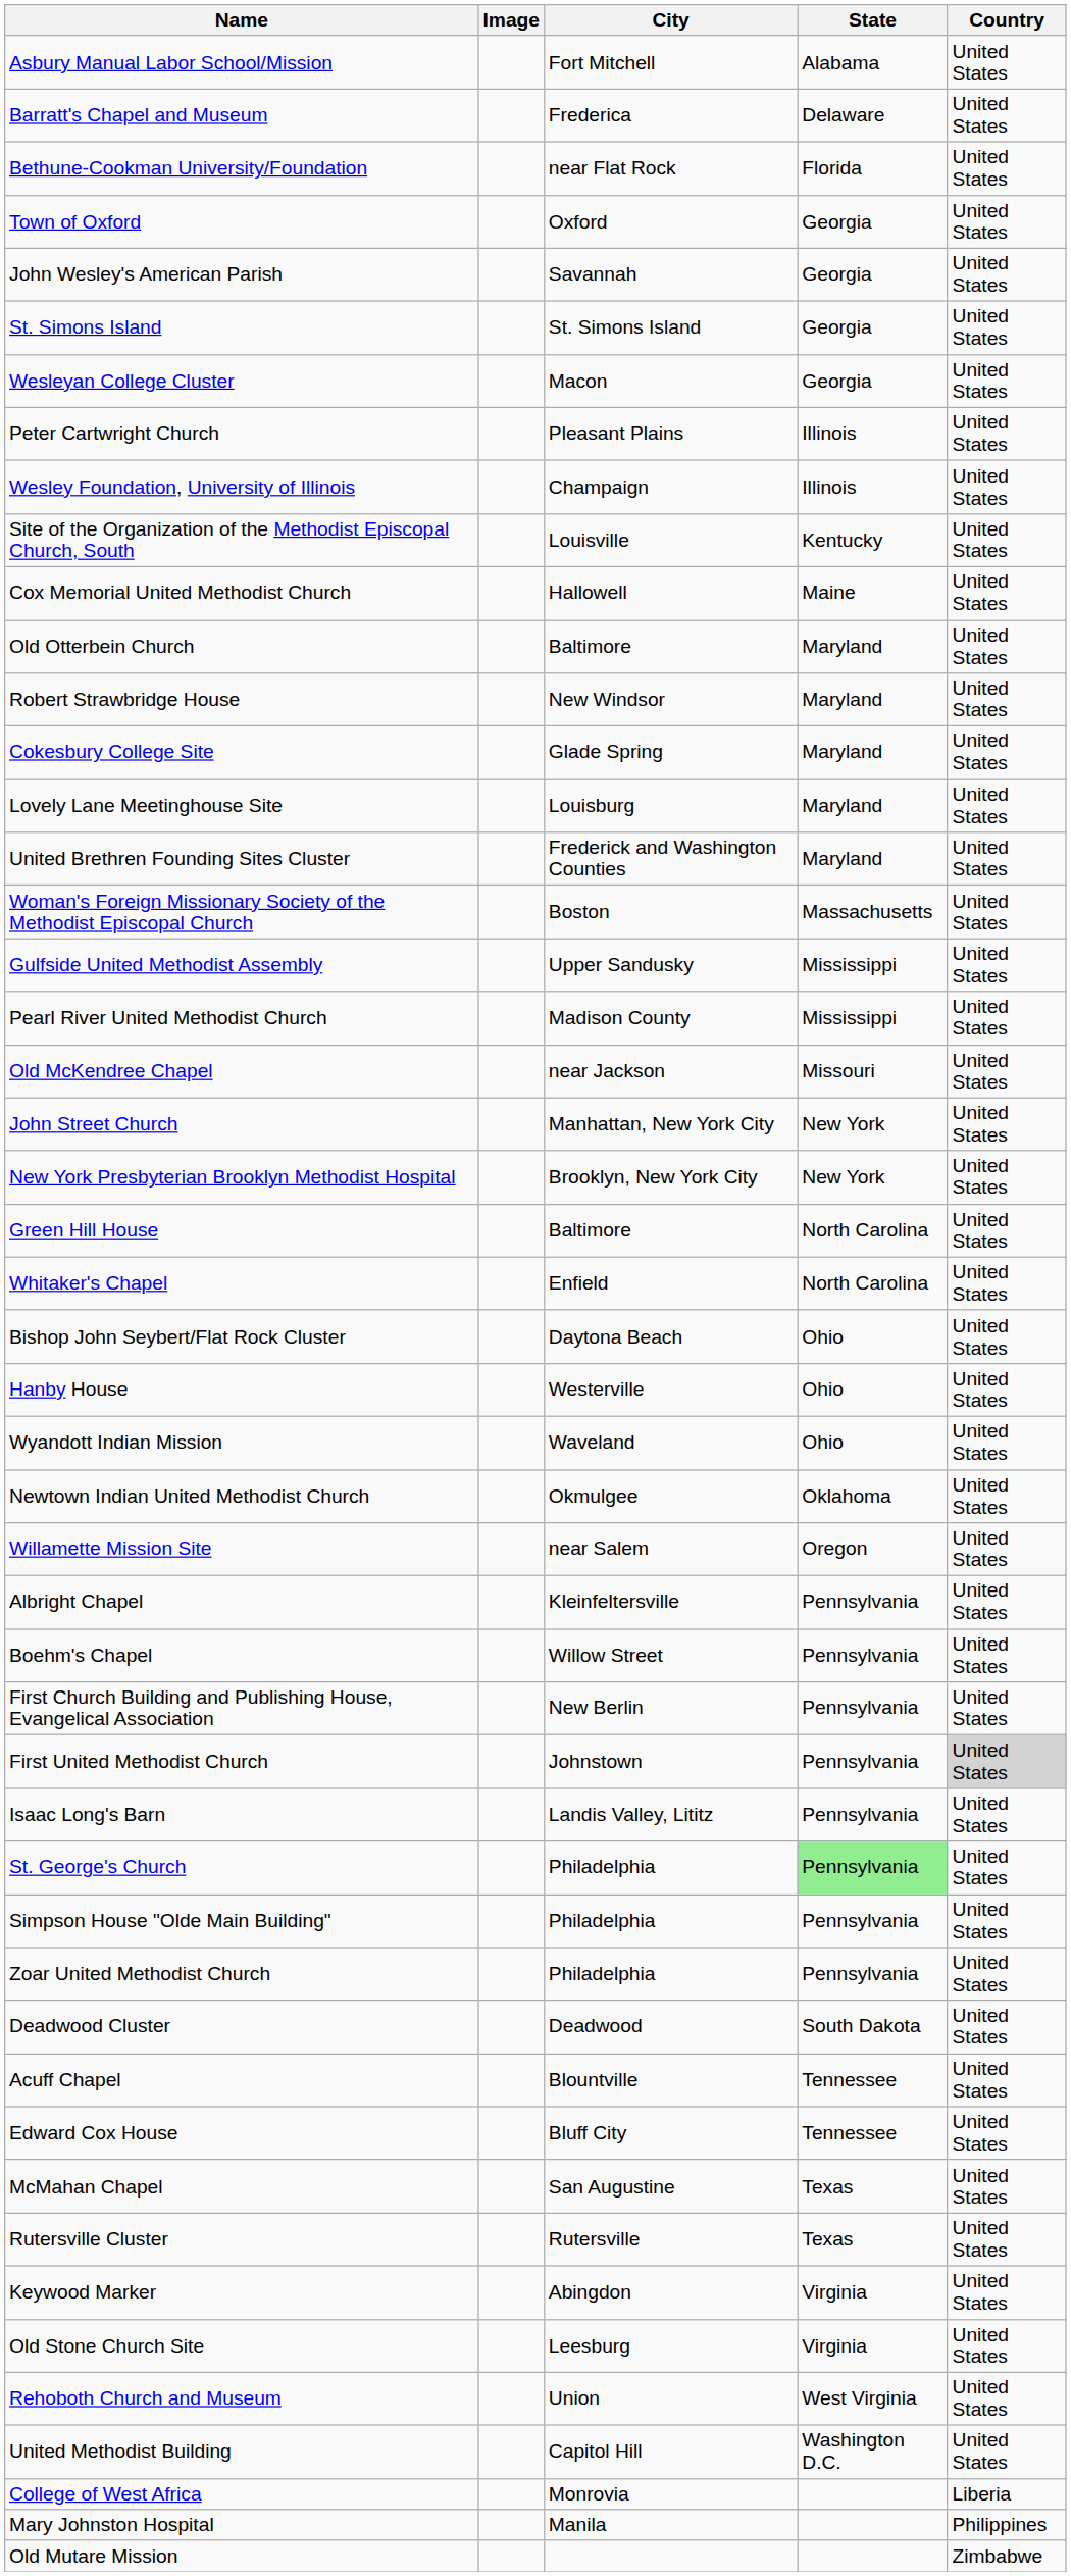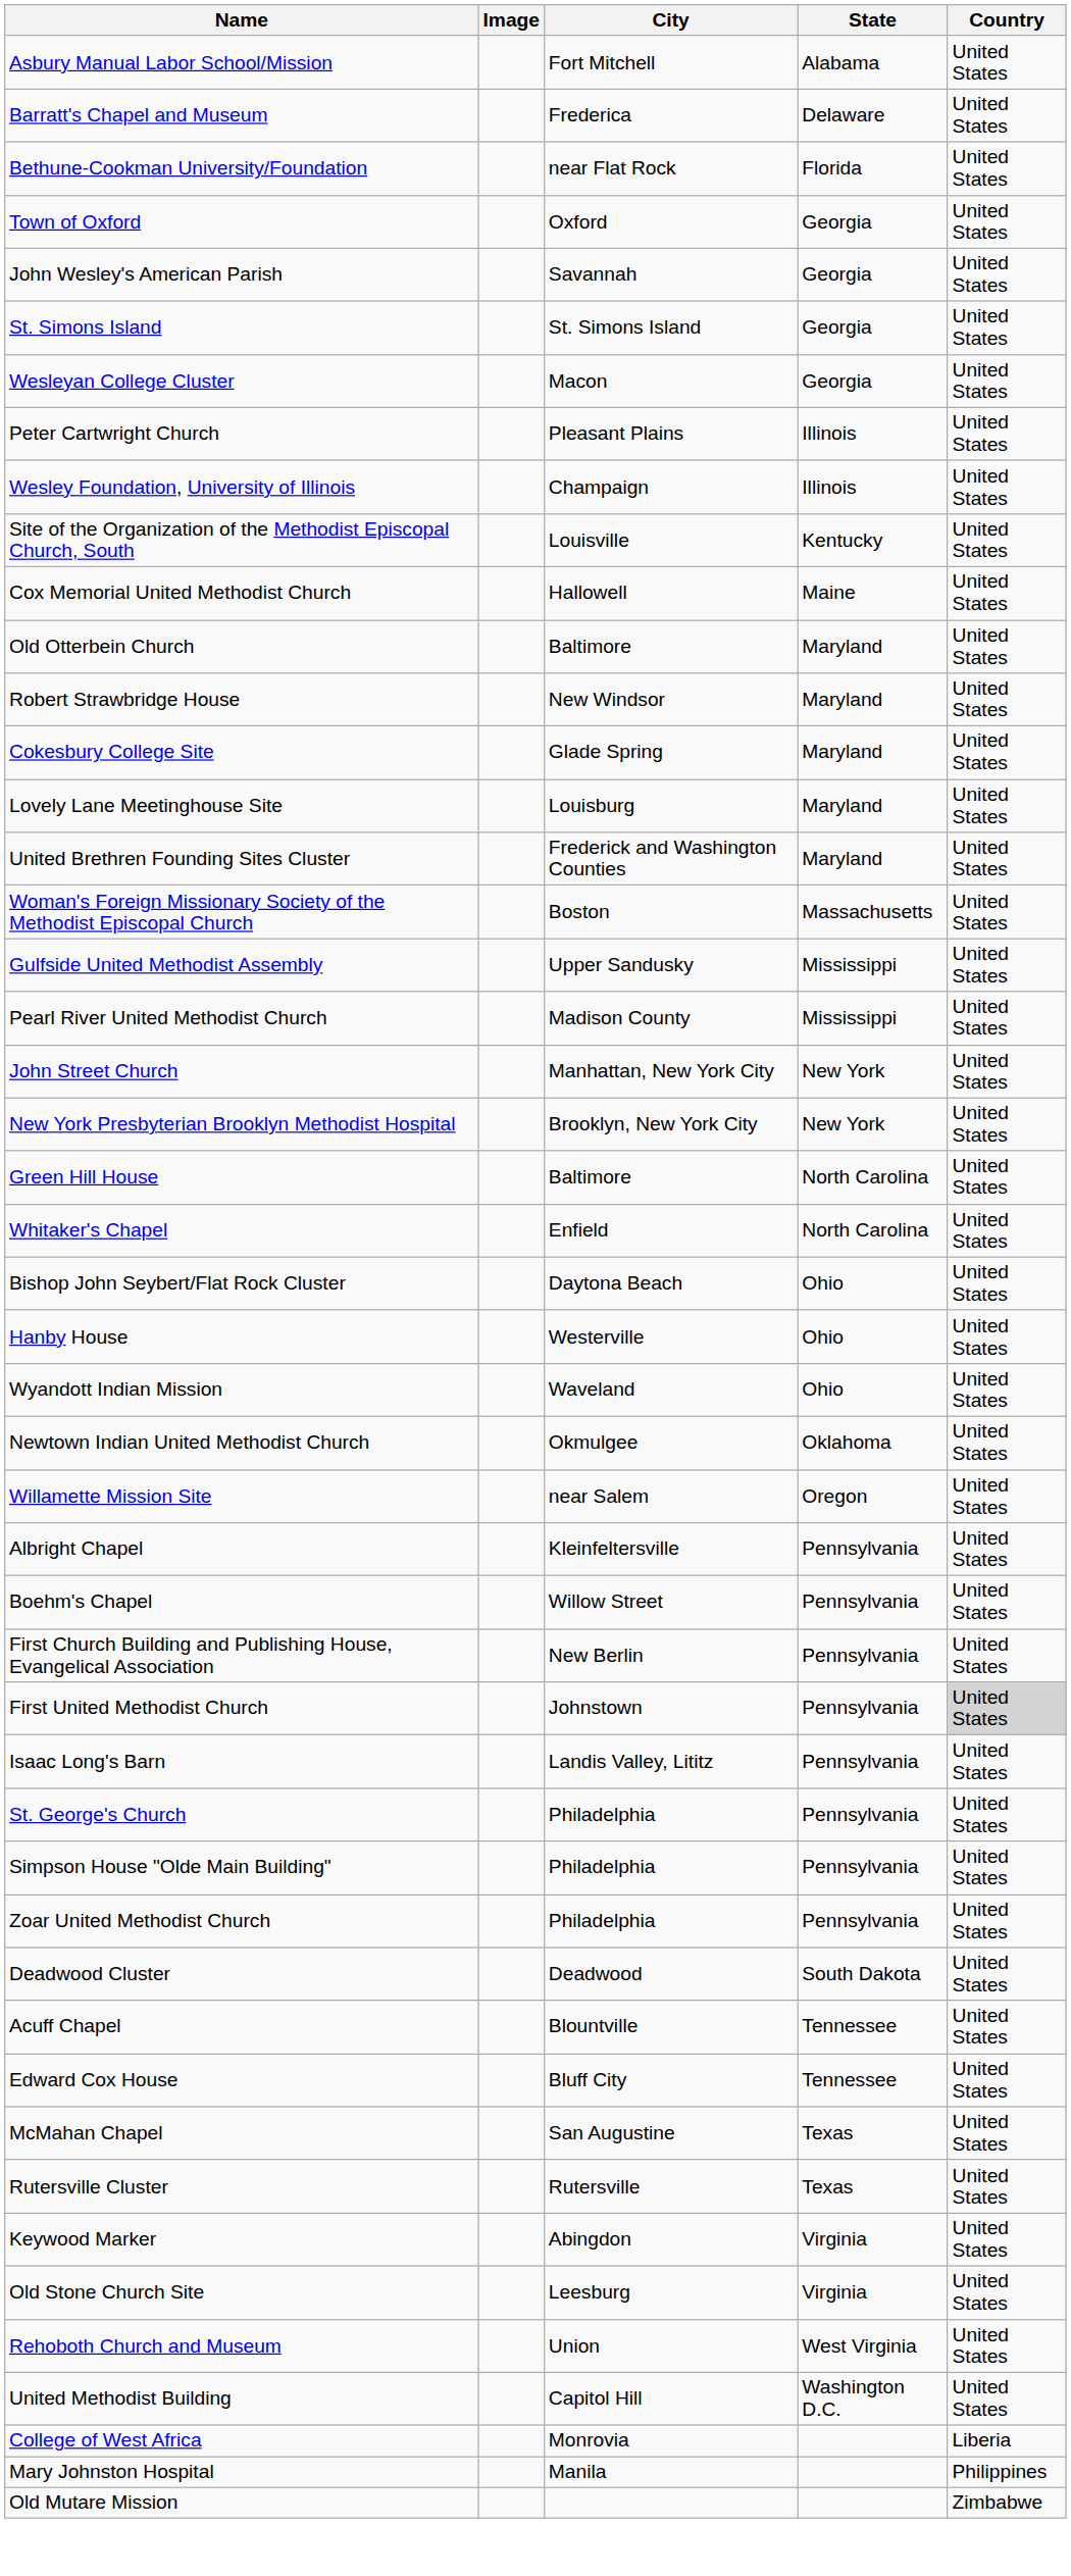- row: Old McKendree Chapel | near Jackson | Missouri | United States
St. George's Church | State: lightgreen background -> no background
